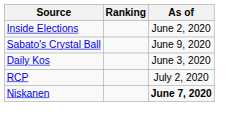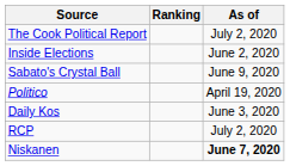+ row: The Cook Political Report | July 2, 2020
+ row: Politico | April 19, 2020
